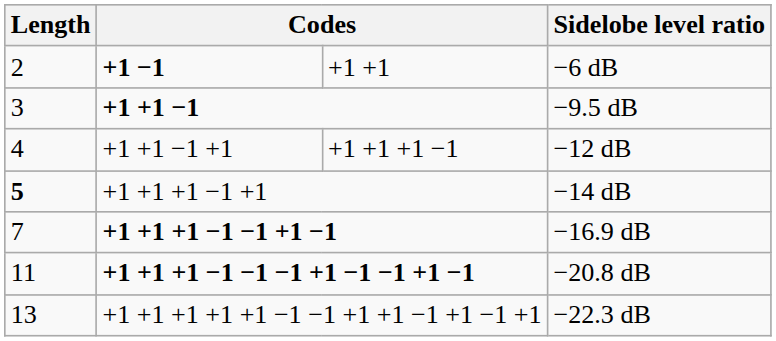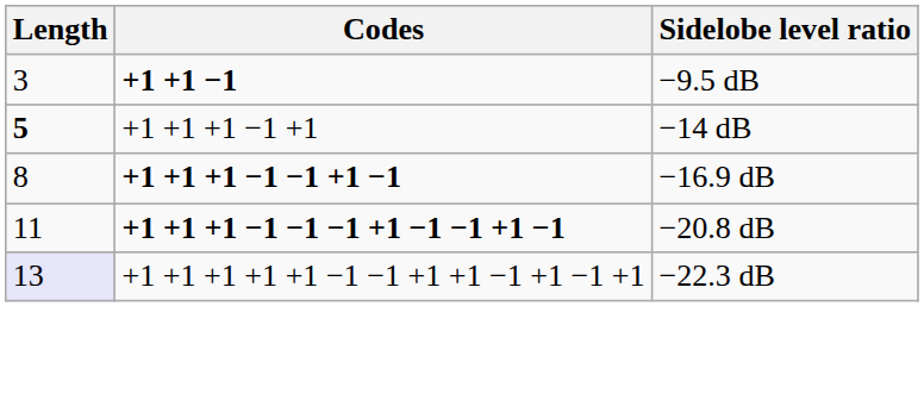- row: 2 | +1 −1 | +1 +1 | −6 dB
- row: 4 | +1 +1 −1 +1 | +1 +1 +1 −1 | −12 dB
−16.9 dB | Length: 7 -> 8
−22.3 dB | Length: no background -> lavender background
